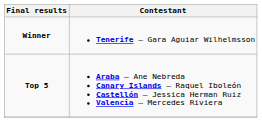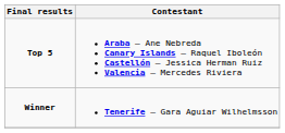rows swapped: Winner <-> Top 5
